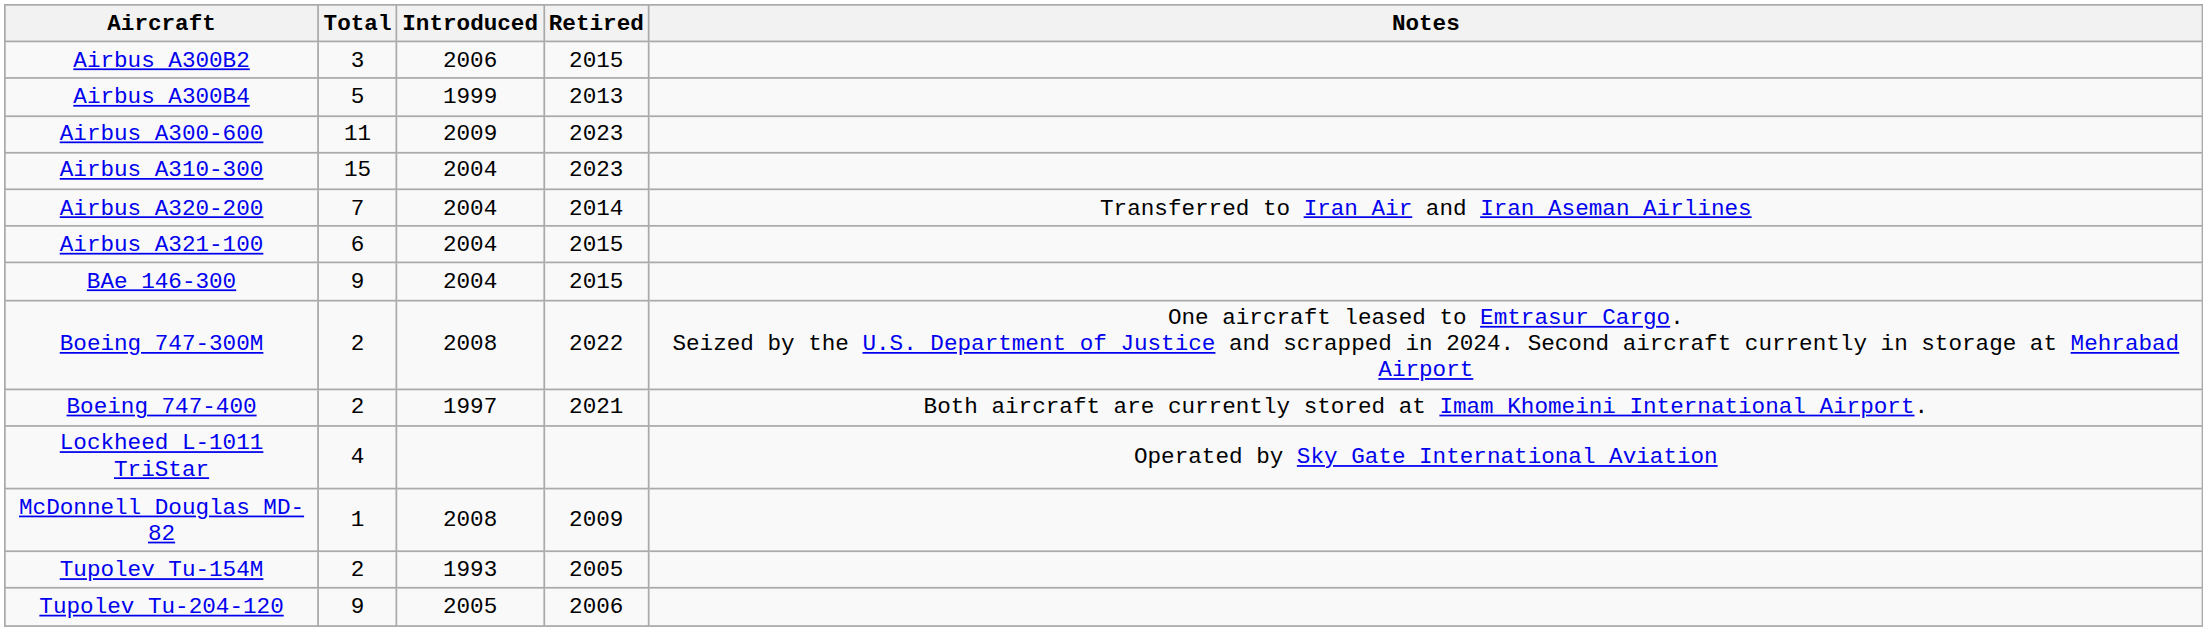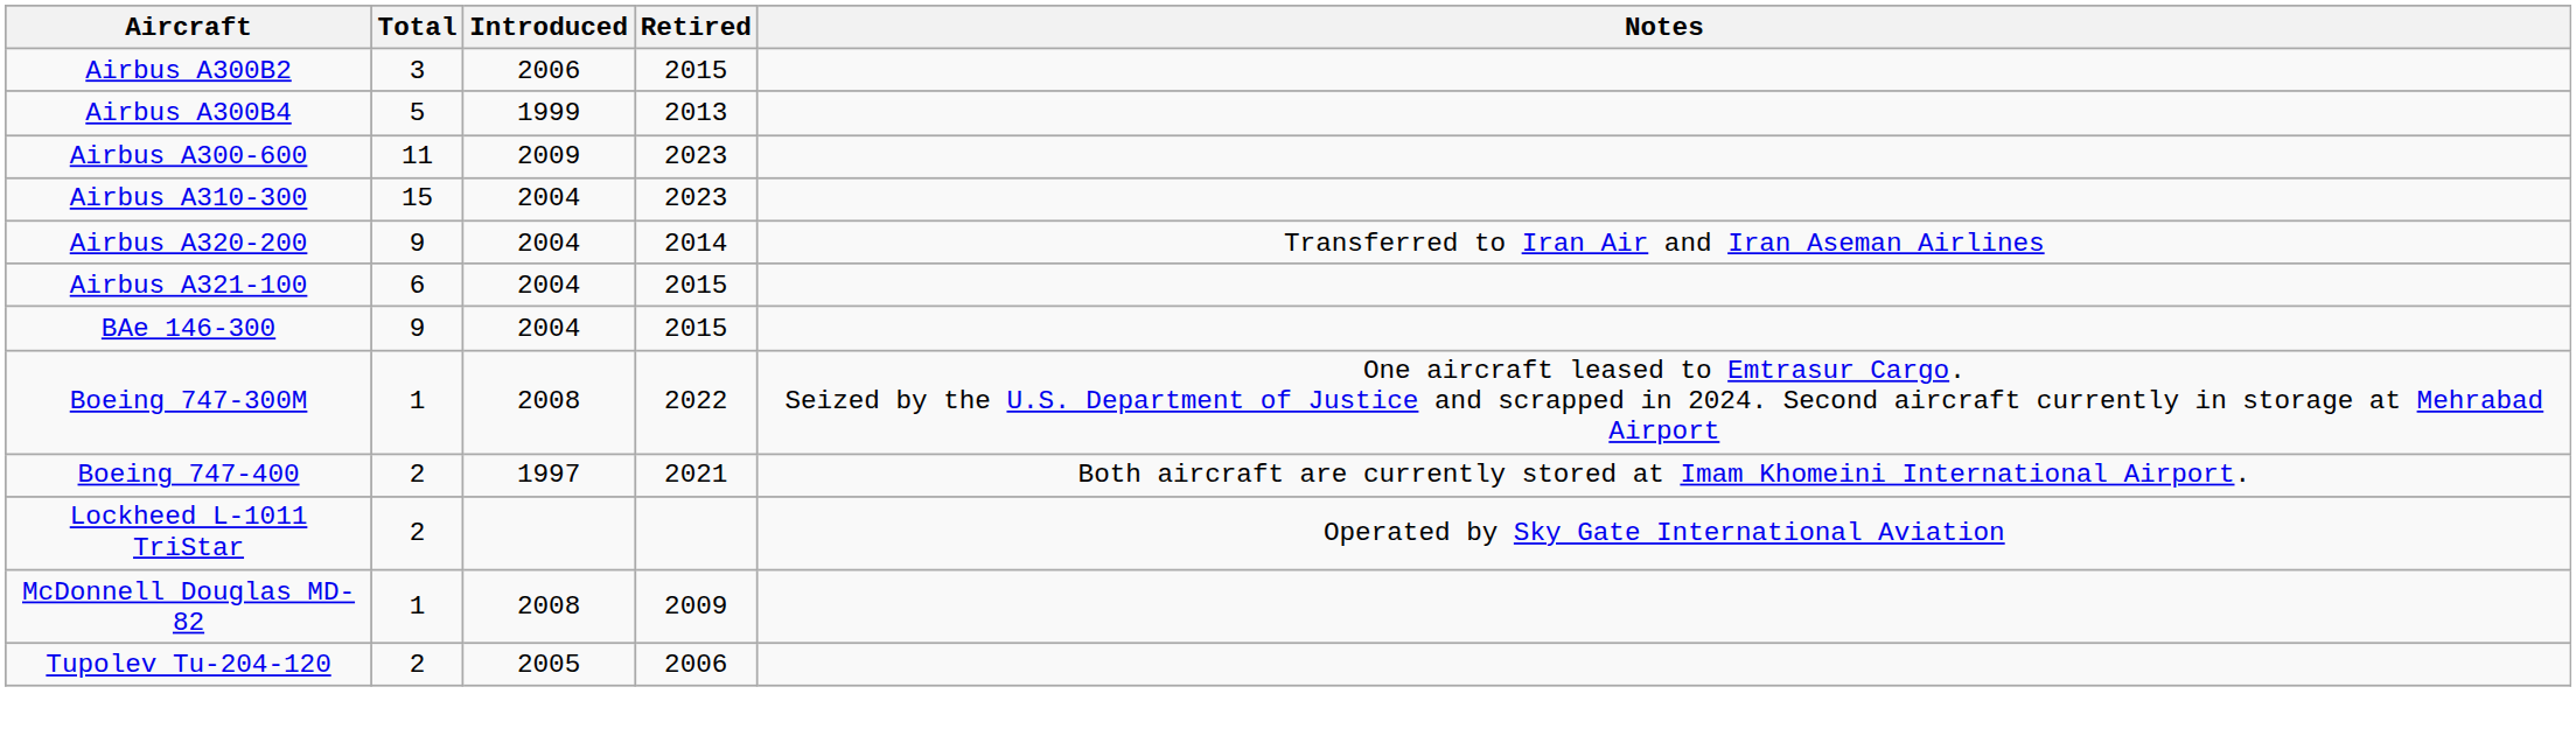Airbus A320-200 | Total: 7 -> 9
Boeing 747-300M | Total: 2 -> 1
Lockheed L-1011 TriStar | Total: 4 -> 2
- row: Tupolev Tu-154M | 2 | 1993 | 2005
Tupolev Tu-204-120 | Total: 9 -> 2
